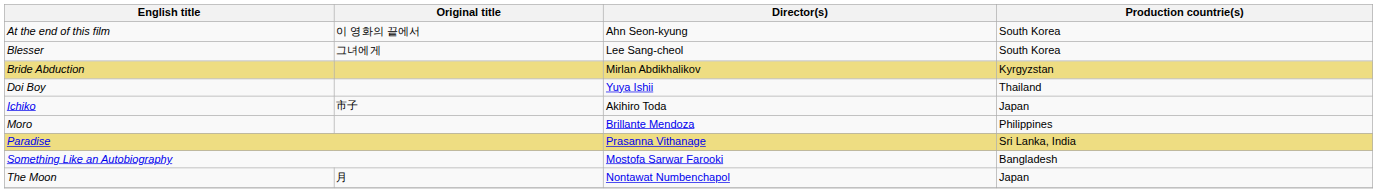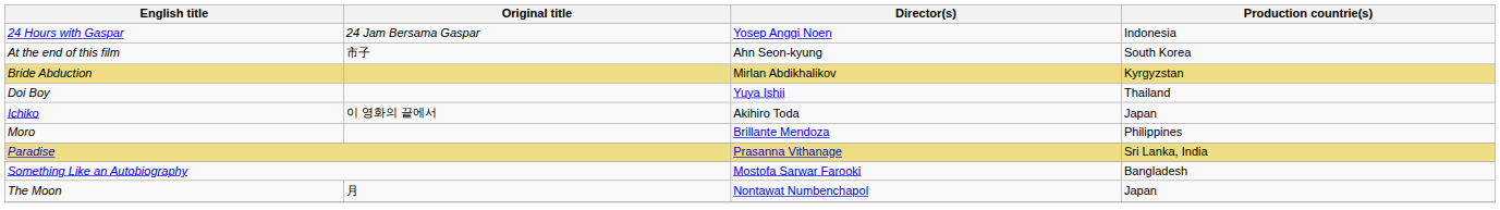+ row: 24 Hours with Gaspar | 24 Jam Bersama Gaspar | Yosep Anggi Noen | Indonesia
At the end of this film | Original title: 이 영화의 끝에서 -> 市子
- row: Blesser | 그녀에게 | Lee Sang-cheol | South Korea
Ichiko | Original title: 市子 -> 이 영화의 끝에서
